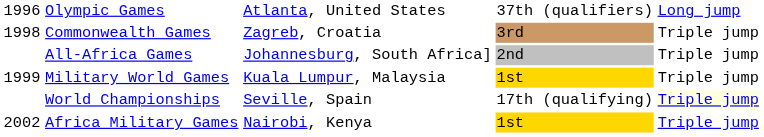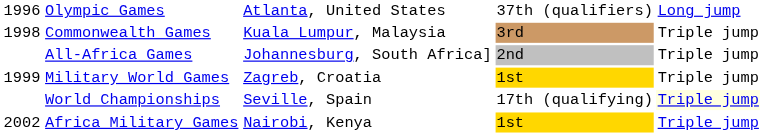Commonwealth Games | column 3: Zagreb, Croatia -> Kuala Lumpur, Malaysia
Military World Games | column 3: Kuala Lumpur, Malaysia -> Zagreb, Croatia
